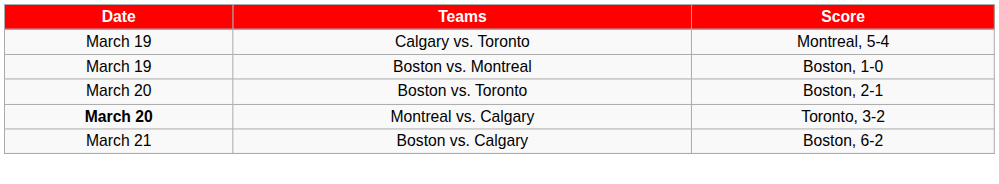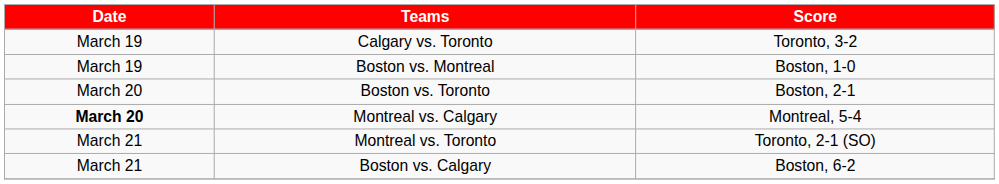Calgary vs. Toronto | Score: Montreal, 5-4 -> Toronto, 3-2
Montreal vs. Calgary | Score: Toronto, 3-2 -> Montreal, 5-4
+ row: March 21 | Montreal vs. Toronto | Toronto, 2-1 (SO)
